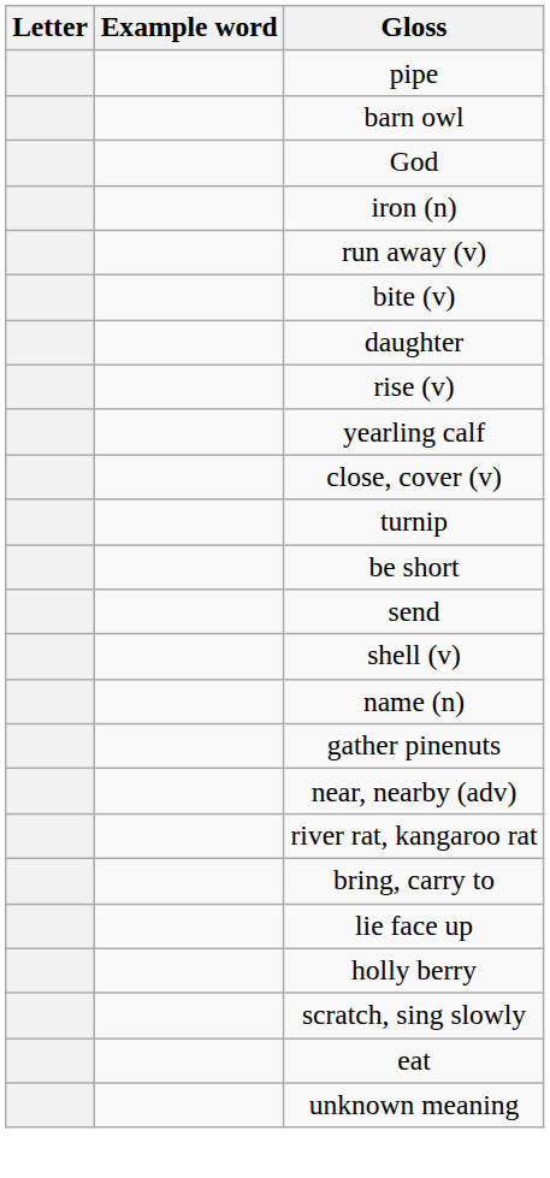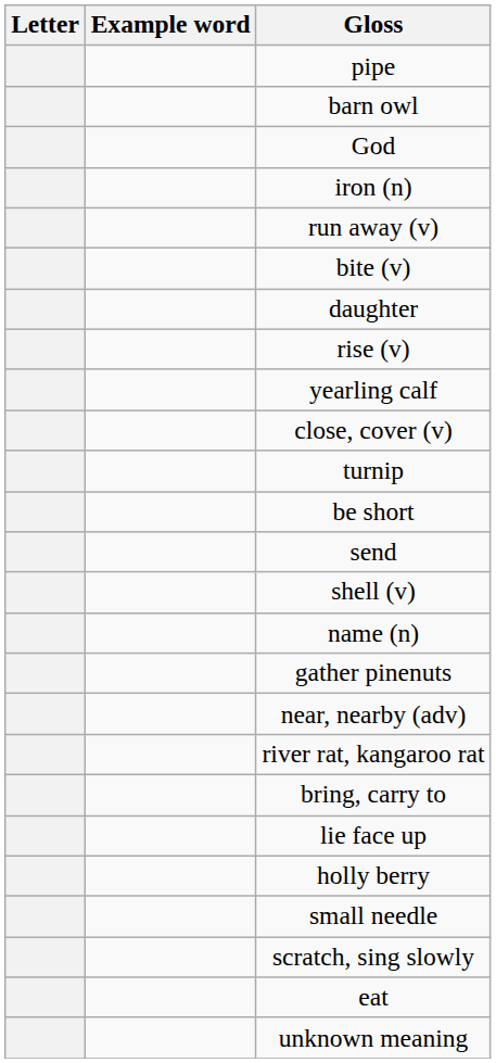+ row: small needle
